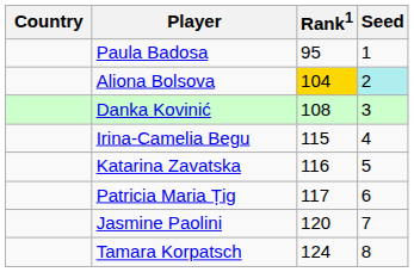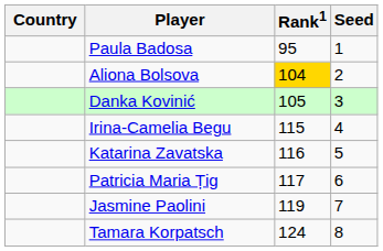Aliona Bolsova | Seed: paleturquoise background -> no background
Danka Kovinić | Rank1: 108 -> 105
Jasmine Paolini | Rank1: 120 -> 119
